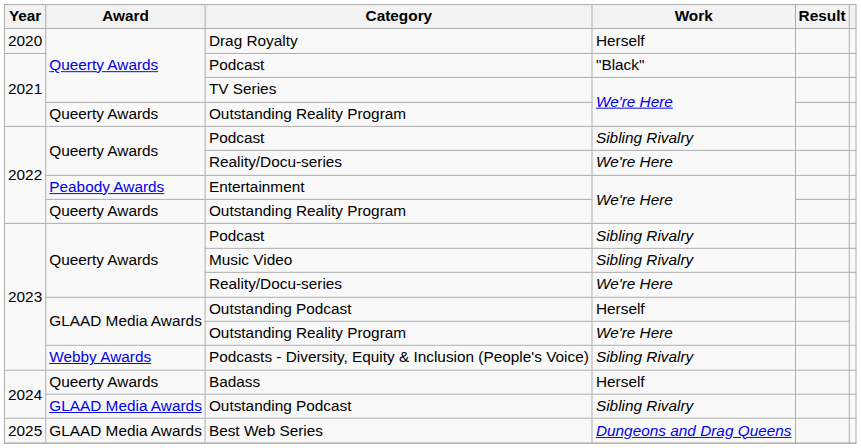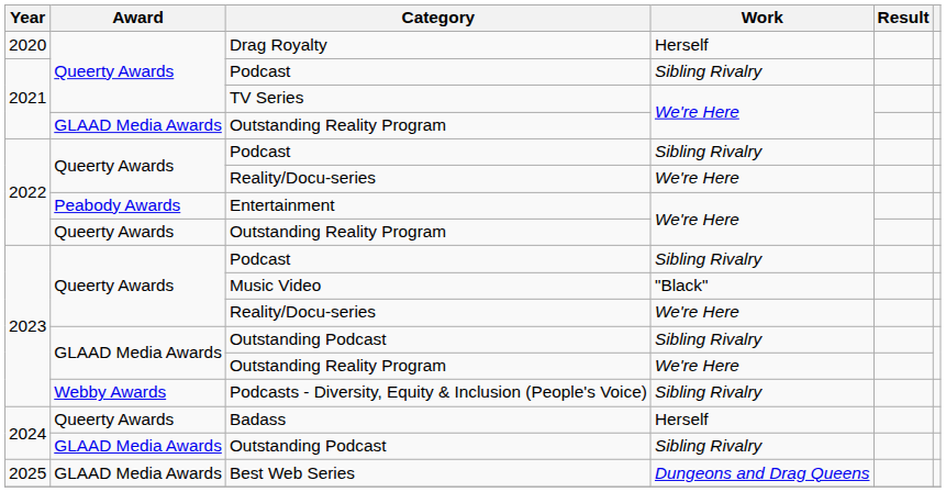2021 / Podcast | Work: "Black" -> Sibling Rivalry
2021 / Outstanding Reality Program | Award: Queerty Awards -> GLAAD Media Awards
Music Video | Work: Sibling Rivalry -> "Black"
2023 / Outstanding Podcast | Work: Herself -> Sibling Rivalry
